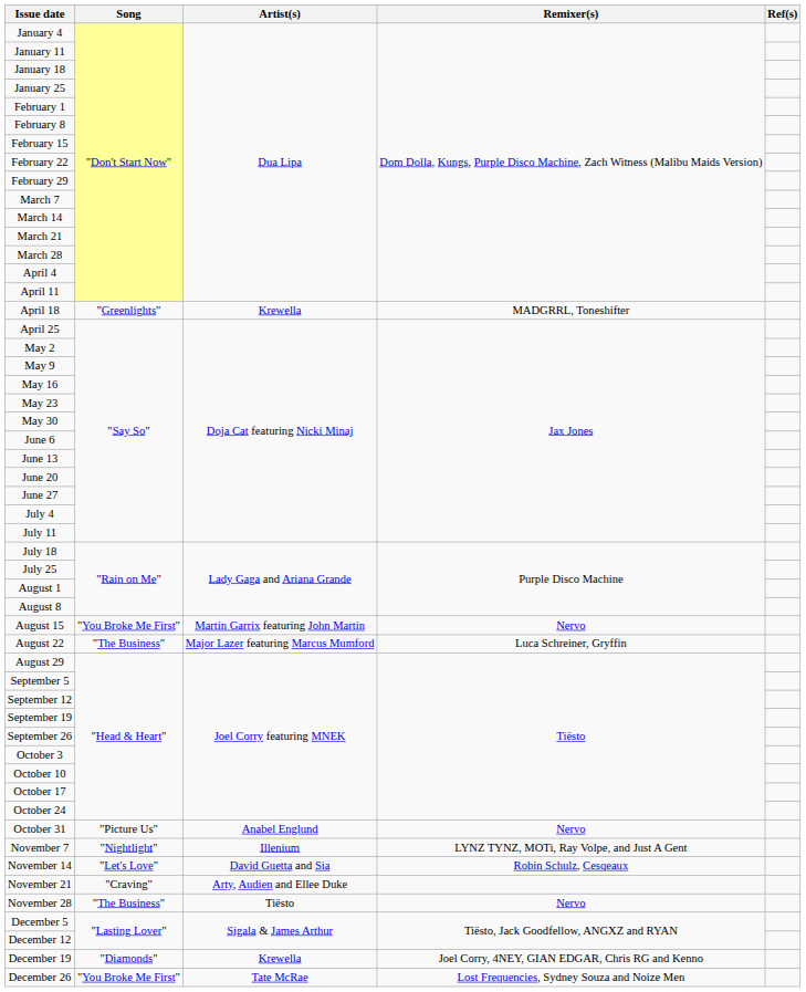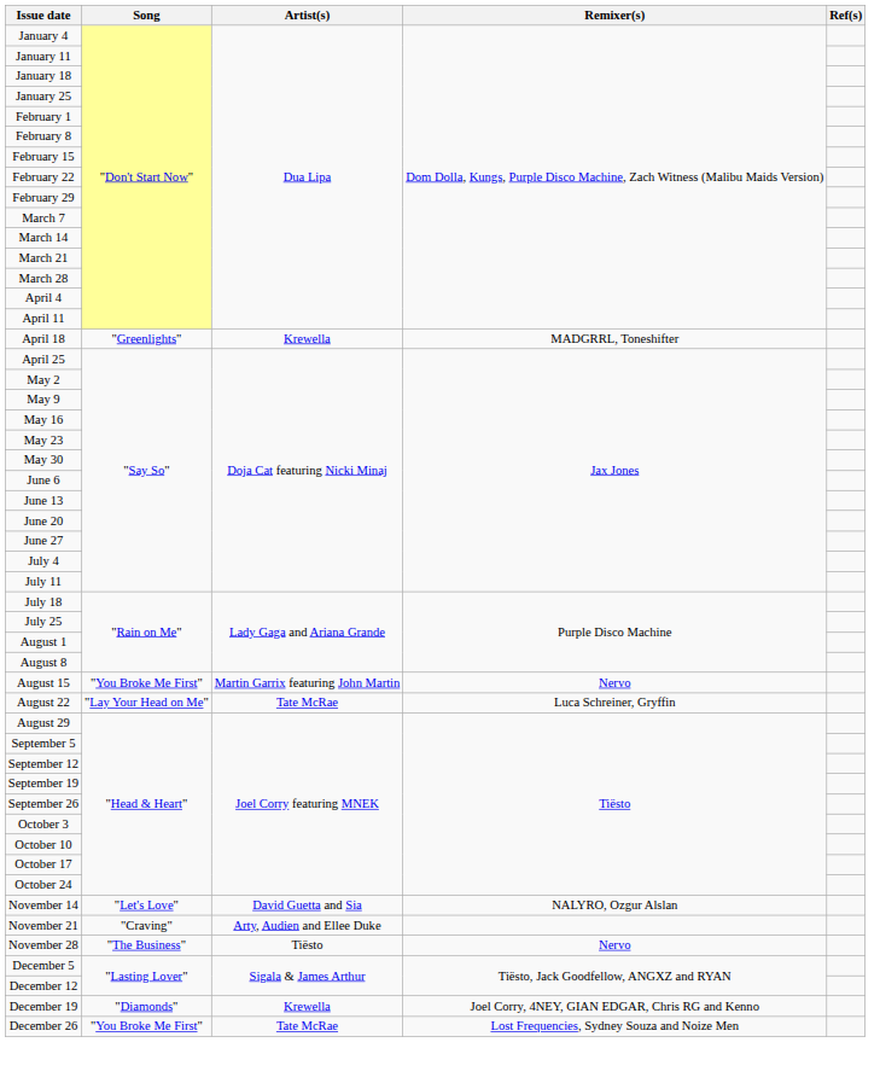August 22 | Song: "The Business" -> "Lay Your Head on Me"
August 22 | Artist(s): Major Lazer featuring Marcus Mumford -> Tate McRae
- row: October 31 | "Picture Us" | Anabel Englund | Nervo
- row: November 7 | "Nightlight" | Illenium | LYNZ TYNZ, MOTi, Ray Volpe, and Just A Gent
November 14 | Remixer(s): Robin Schulz, Cesqeaux -> NALYRO, Ozgur Alslan
